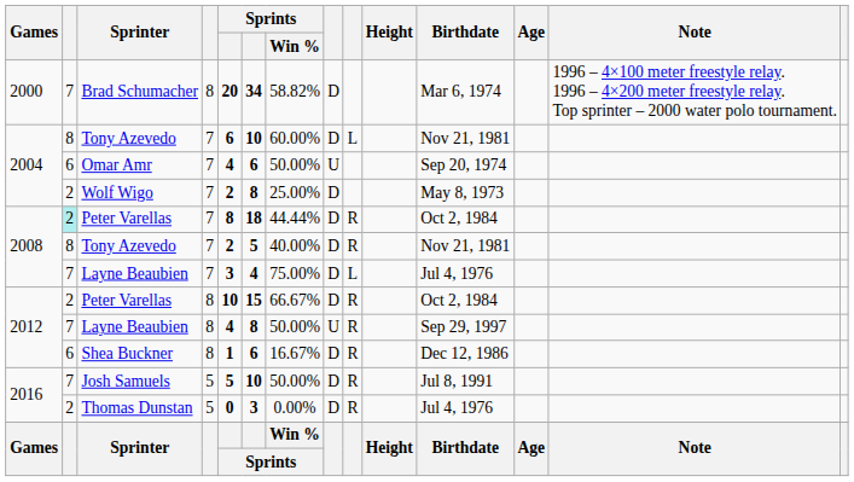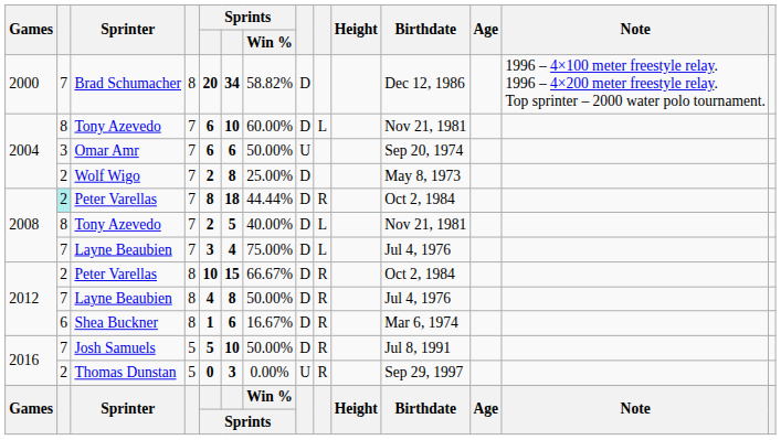Brad Schumacher | Birthdate: Mar 6, 1974 -> Dec 12, 1986
Omar Amr | column 2: 6 -> 3
Omar Amr | column 5: 4 -> 6
2008 / Tony Azevedo | column 9: R -> L
2012 / Layne Beaubien | column 8: U -> D
2012 / Layne Beaubien | Birthdate: Sep 29, 1997 -> Jul 4, 1976
Shea Buckner | Birthdate: Dec 12, 1986 -> Mar 6, 1974
Thomas Dunstan | column 8: D -> U
Thomas Dunstan | Birthdate: Jul 4, 1976 -> Sep 29, 1997
